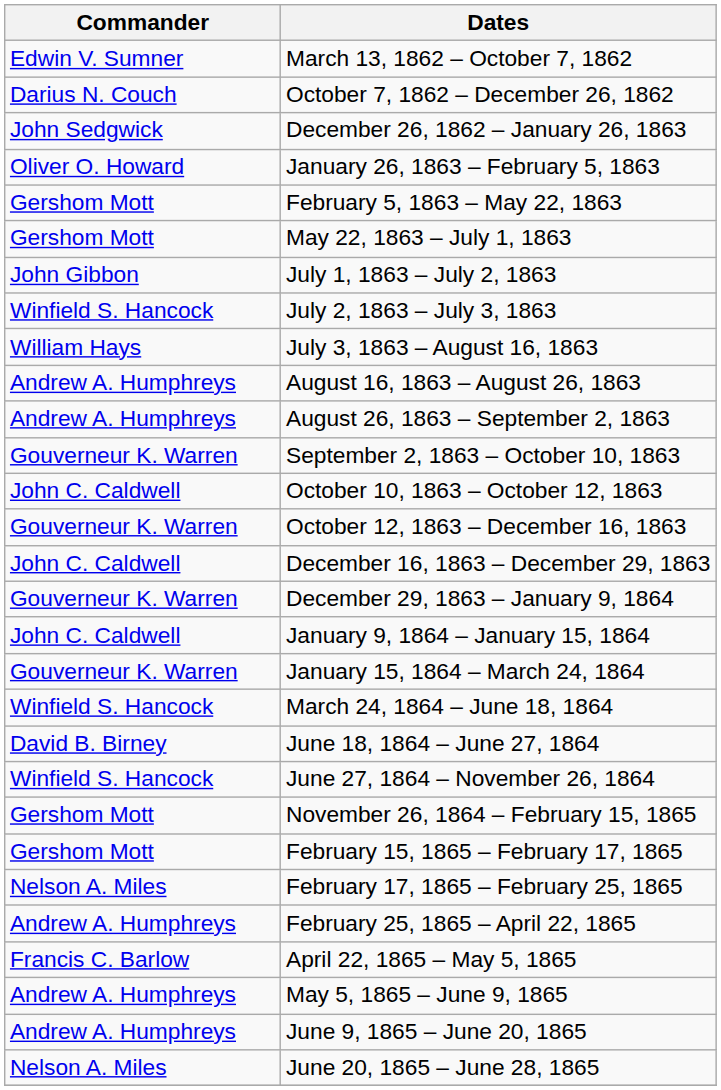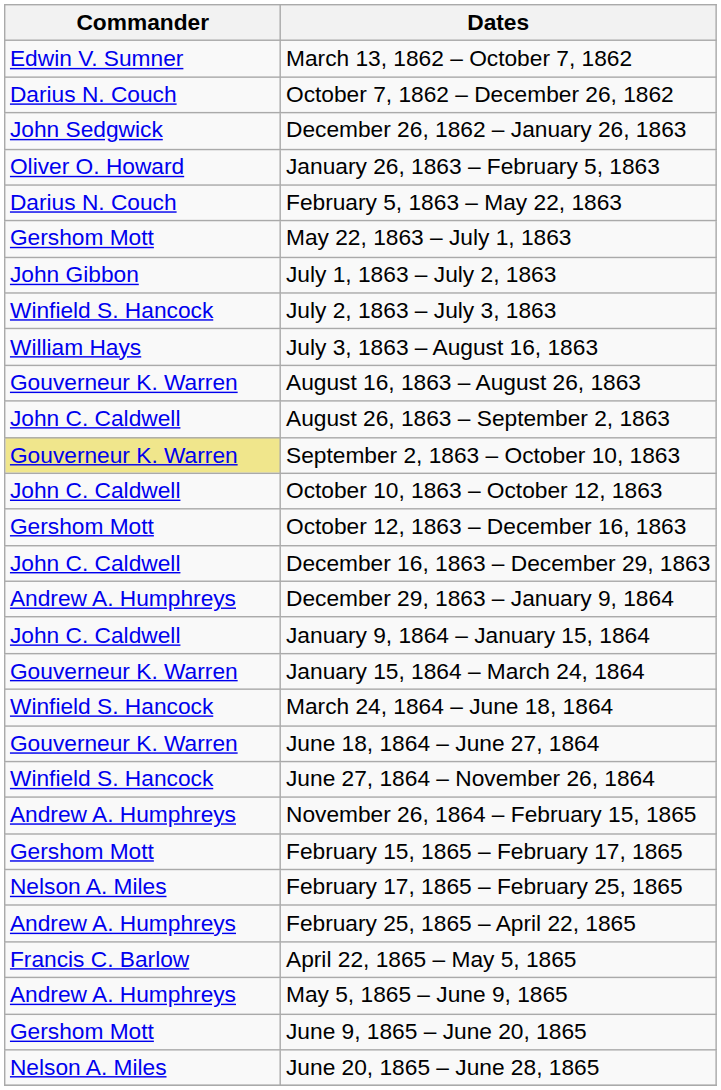February 5, 1863 – May 22, 1863 | Commander: Gershom Mott -> Darius N. Couch
August 16, 1863 – August 26, 1863 | Commander: Andrew A. Humphreys -> Gouverneur K. Warren
August 26, 1863 – September 2, 1863 | Commander: Andrew A. Humphreys -> John C. Caldwell
September 2, 1863 – October 10, 1863 | Commander: no background -> khaki background
October 12, 1863 – December 16, 1863 | Commander: Gouverneur K. Warren -> Gershom Mott
December 29, 1863 – January 9, 1864 | Commander: Gouverneur K. Warren -> Andrew A. Humphreys
June 18, 1864 – June 27, 1864 | Commander: David B. Birney -> Gouverneur K. Warren
November 26, 1864 – February 15, 1865 | Commander: Gershom Mott -> Andrew A. Humphreys
June 9, 1865 – June 20, 1865 | Commander: Andrew A. Humphreys -> Gershom Mott
